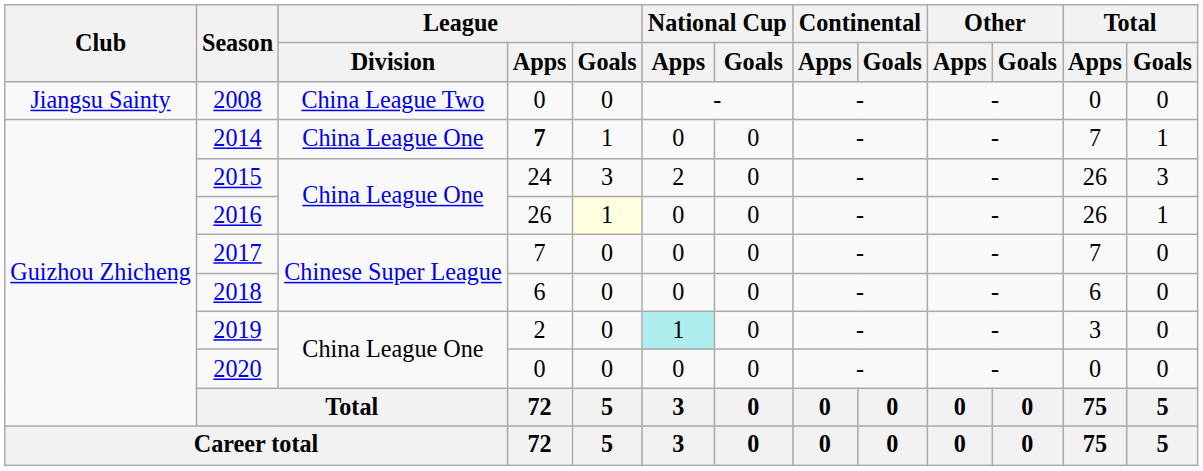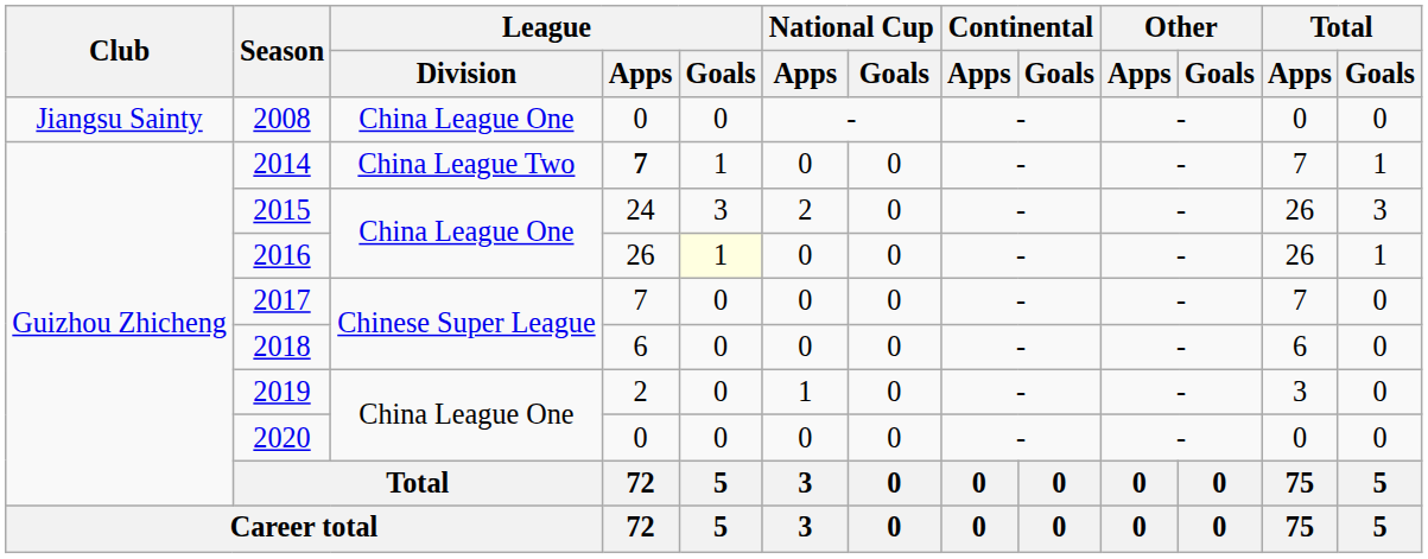2008 | League / Division: China League Two -> China League One
2014 | League / Division: China League One -> China League Two
2019 | National Cup / Apps: paleturquoise background -> no background
